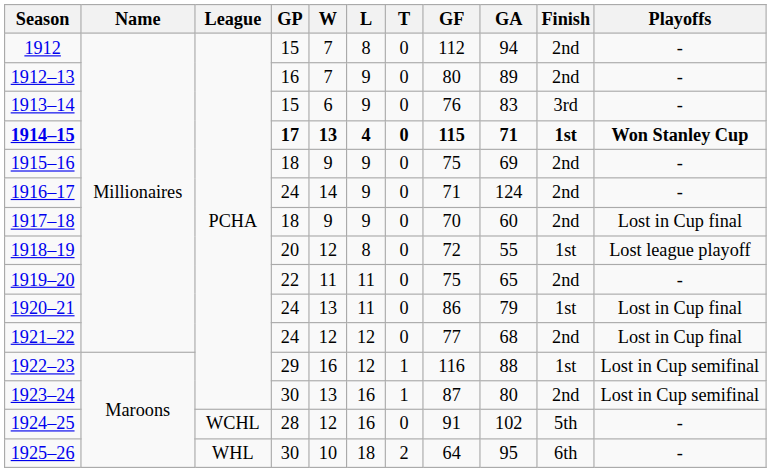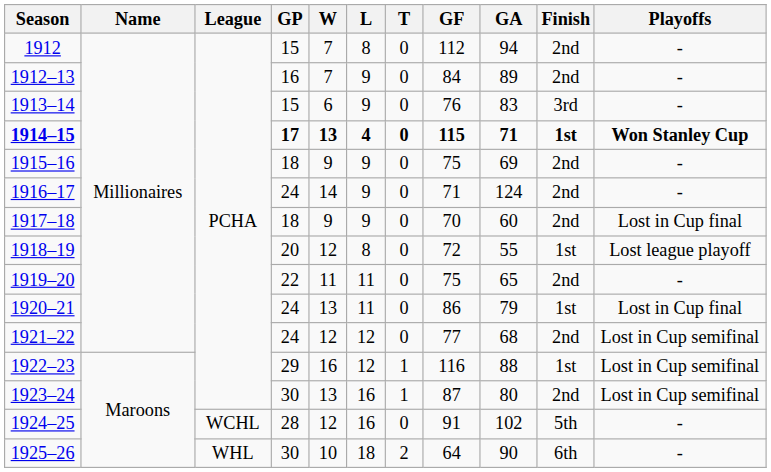1912–13 | GF: 80 -> 84
1921–22 | Playoffs: Lost in Cup final -> Lost in Cup semifinal
1925–26 | GA: 95 -> 90
